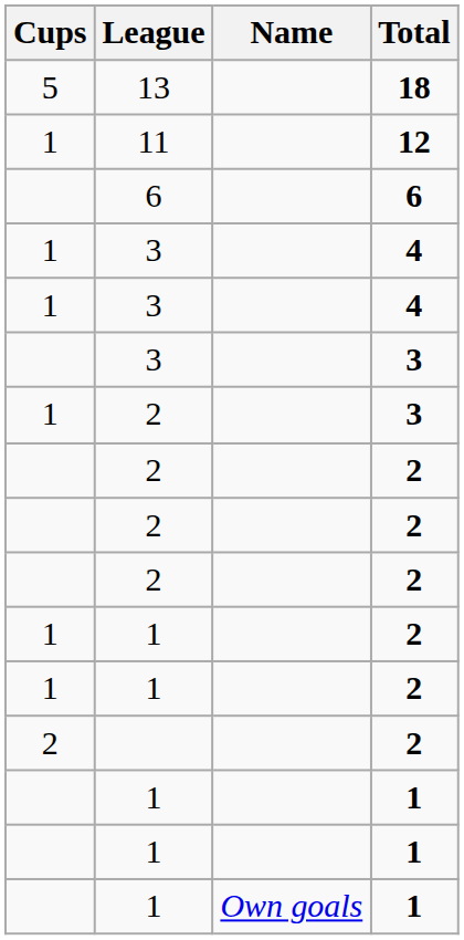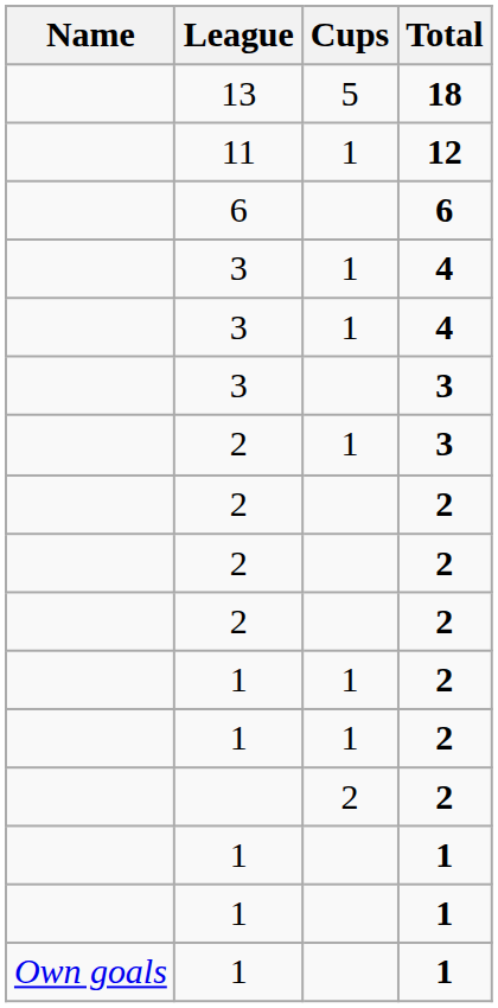columns swapped: Name <-> Cups
